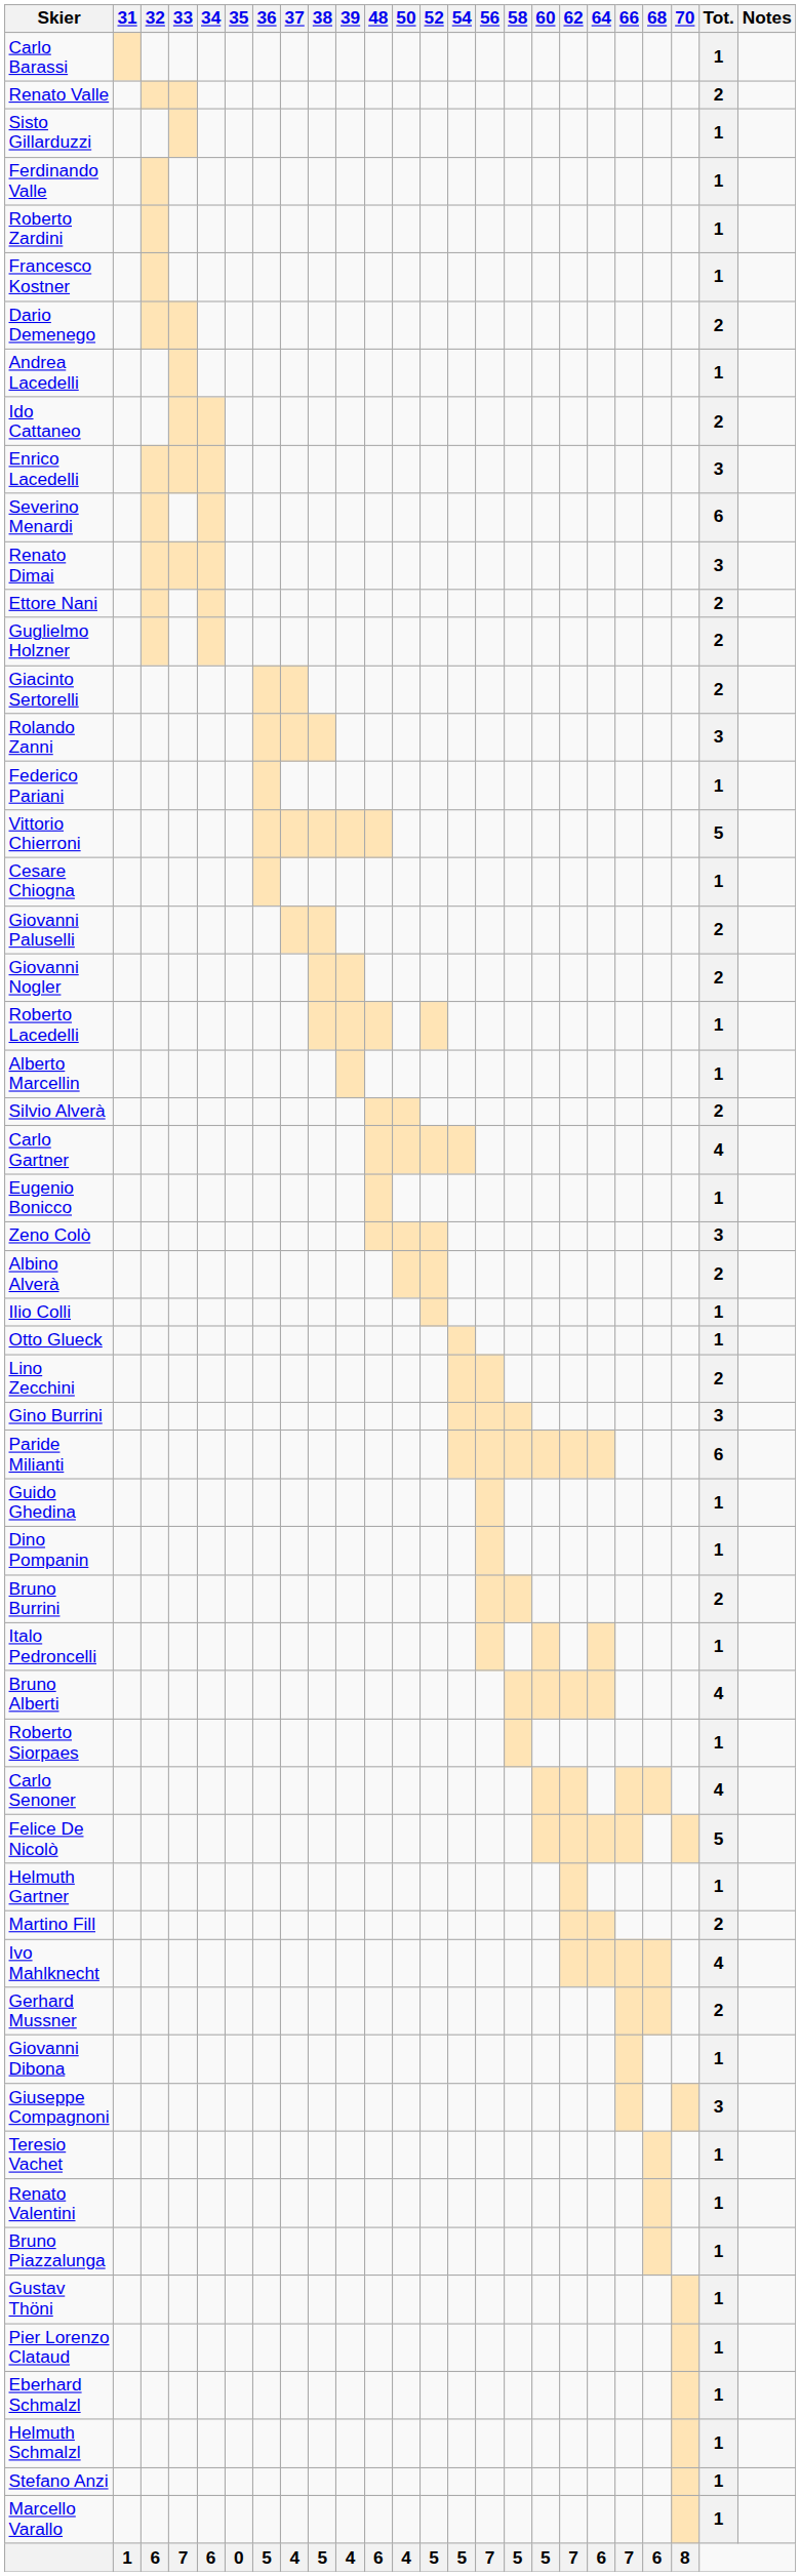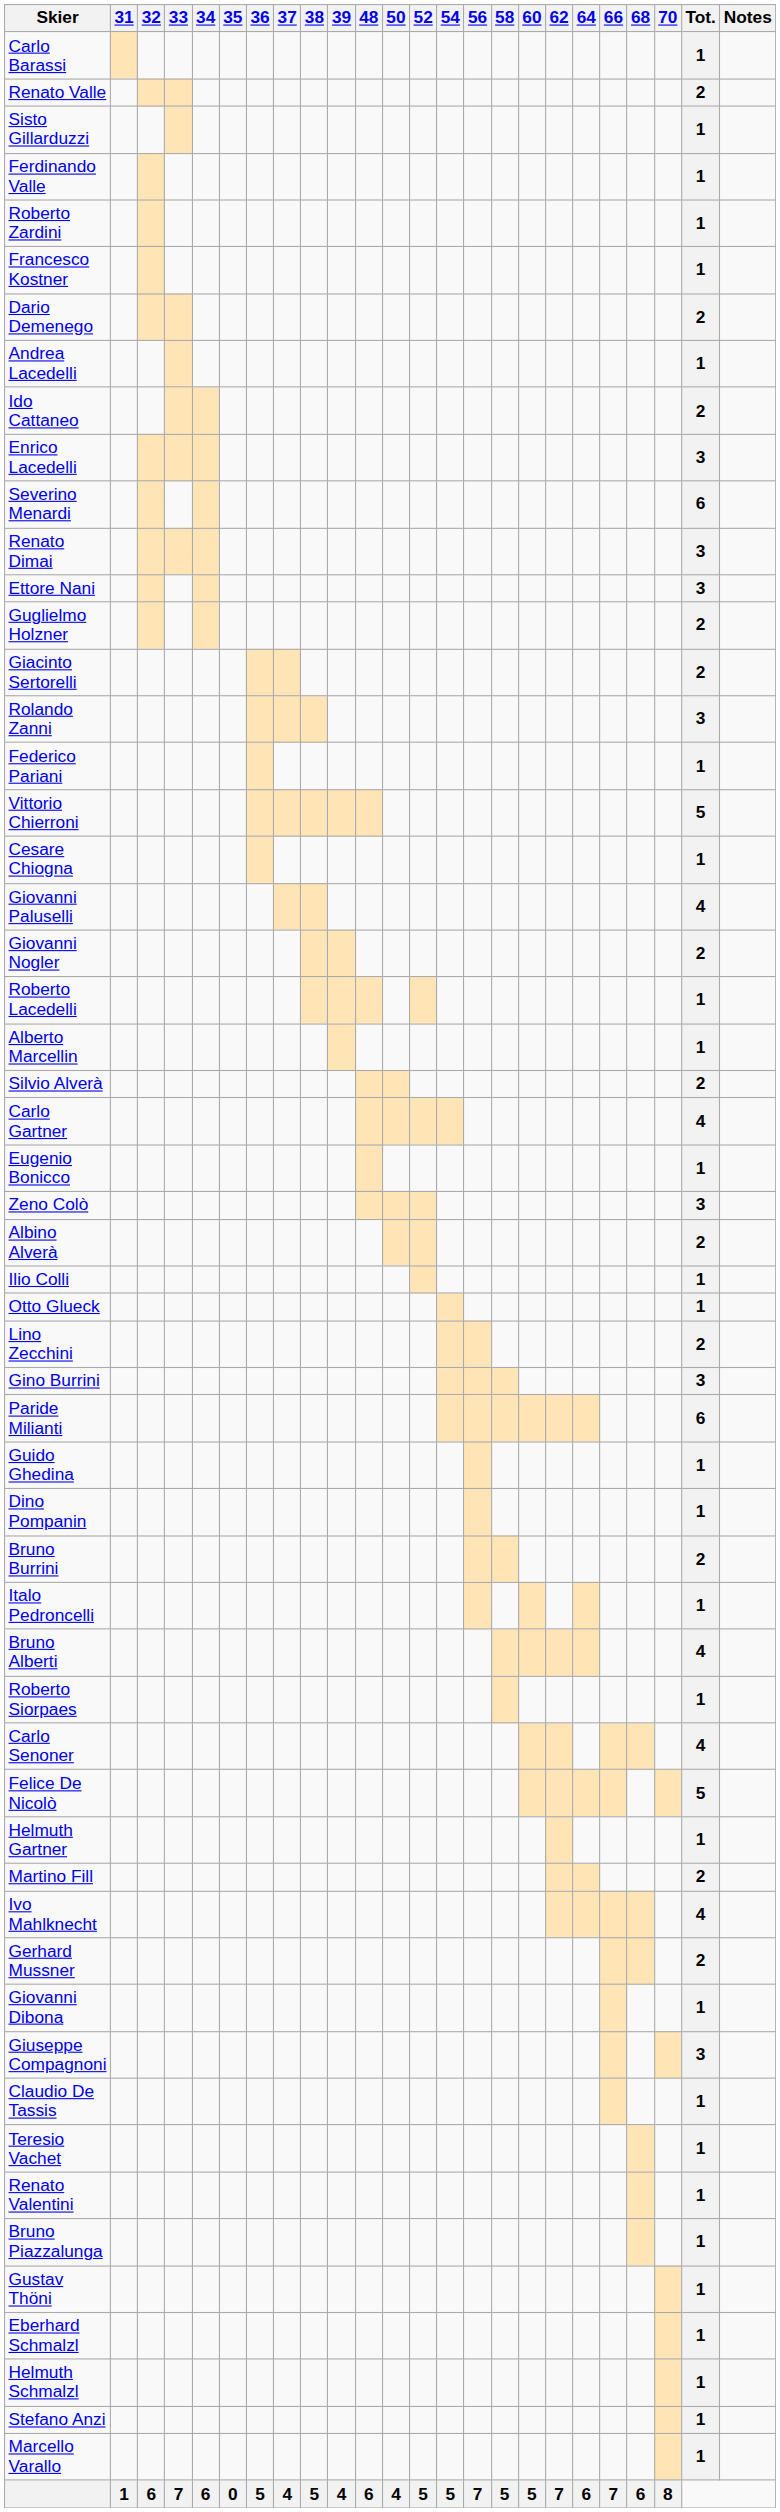Ettore Nani | Tot.: 2 -> 3
Giovanni Paluselli | Tot.: 2 -> 4
+ row: Claudio De Tassis | 1
- row: Pier Lorenzo Clataud | 1
